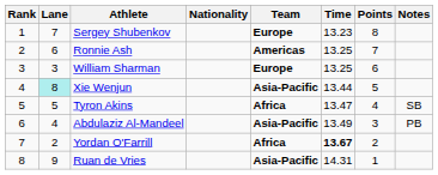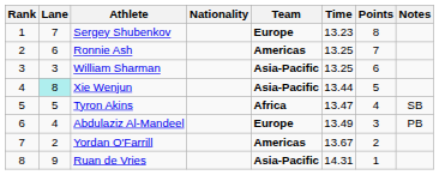William Sharman | Team: Europe -> Asia-Pacific
Abdulaziz Al-Mandeel | Team: Asia-Pacific -> Europe
Yordan O'Farrill | Team: Africa -> Americas
Yordan O'Farrill | Time: bold -> normal
